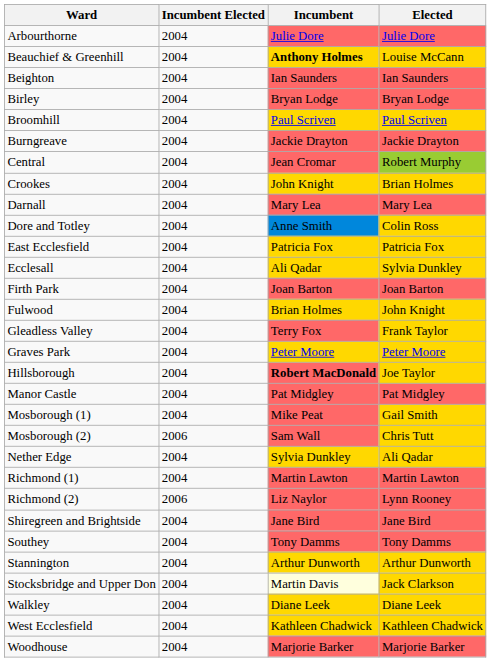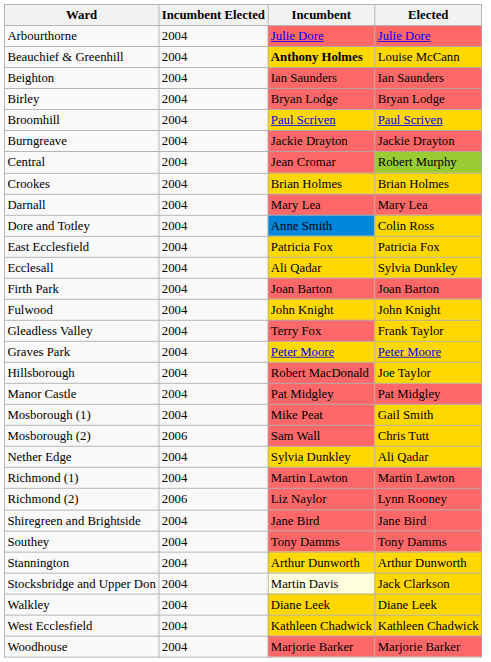Crookes | Incumbent: John Knight -> Brian Holmes
Fulwood | Incumbent: Brian Holmes -> John Knight
Hillsborough | Incumbent: bold -> normal
